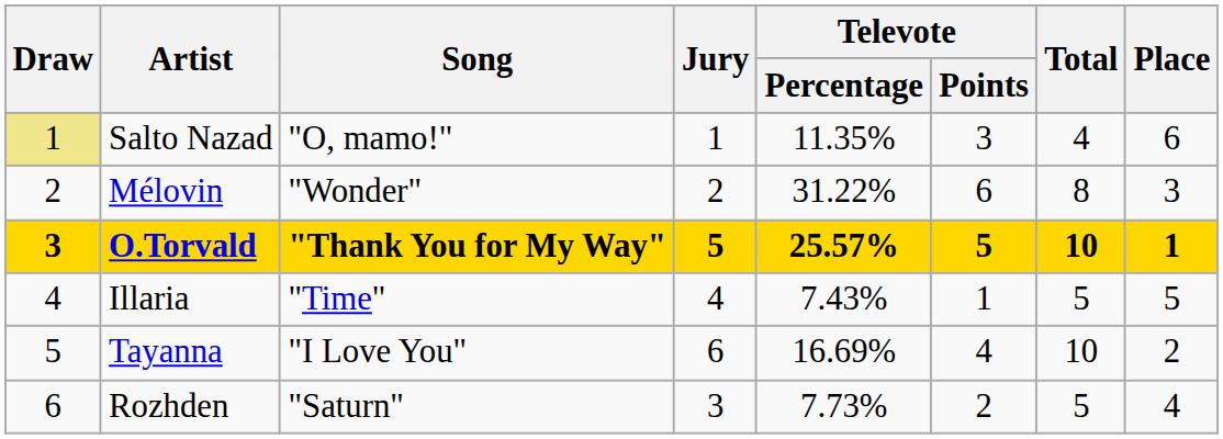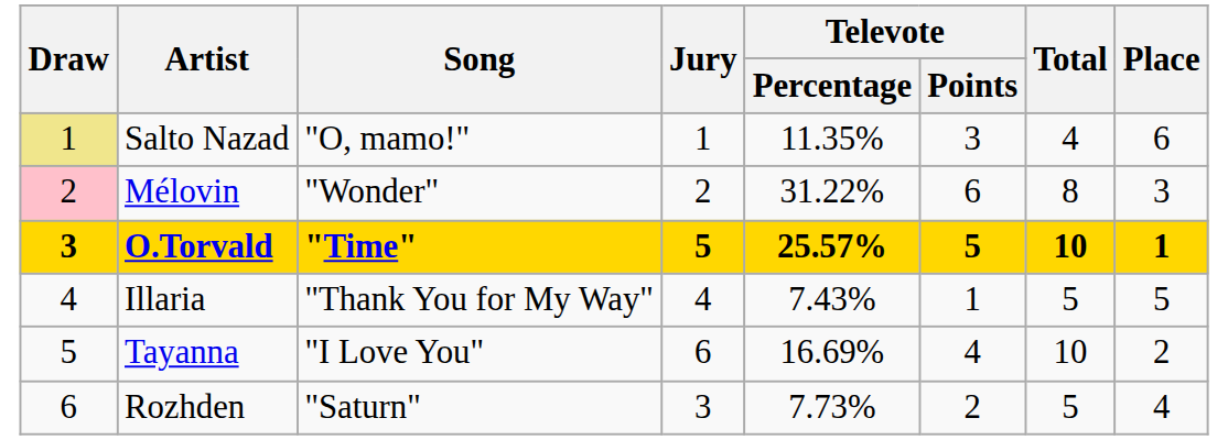Mélovin | Draw: no background -> pink background
O.Torvald | Song: "Thank You for My Way" -> "Time"
Illaria | Song: "Time" -> "Thank You for My Way"
